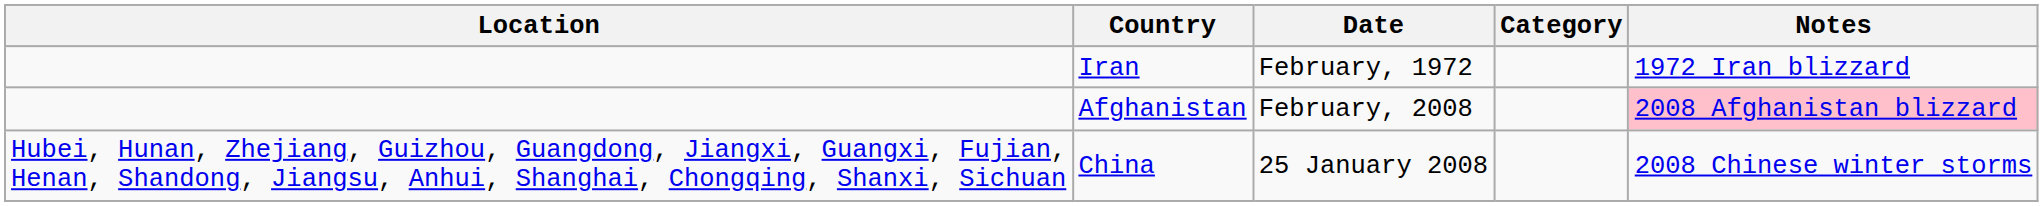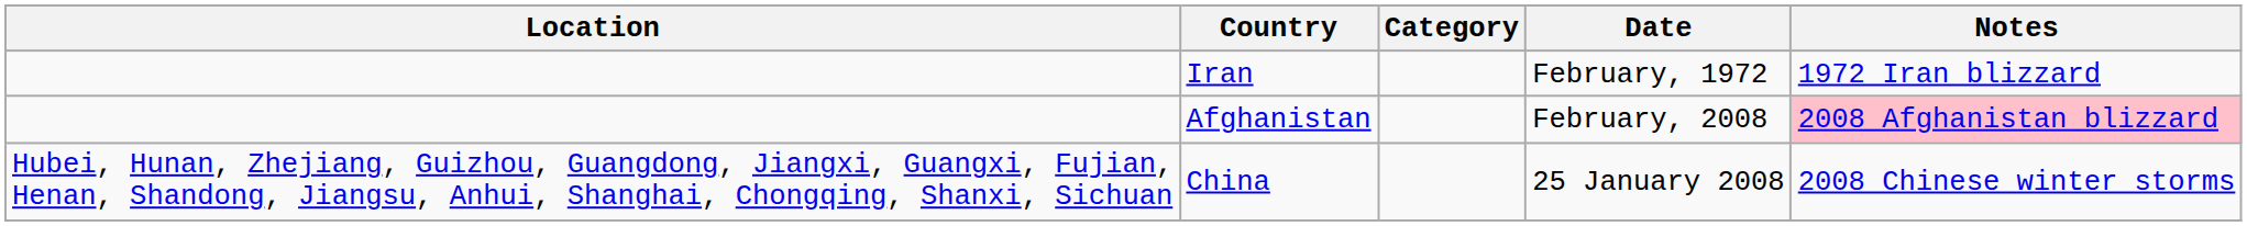columns swapped: Date <-> Category
